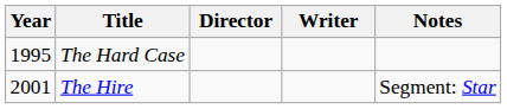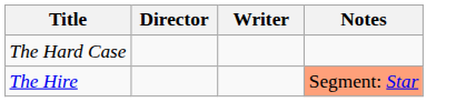- column: Year | 1995 | 2001
The Hire | Notes: no background -> lightsalmon background
